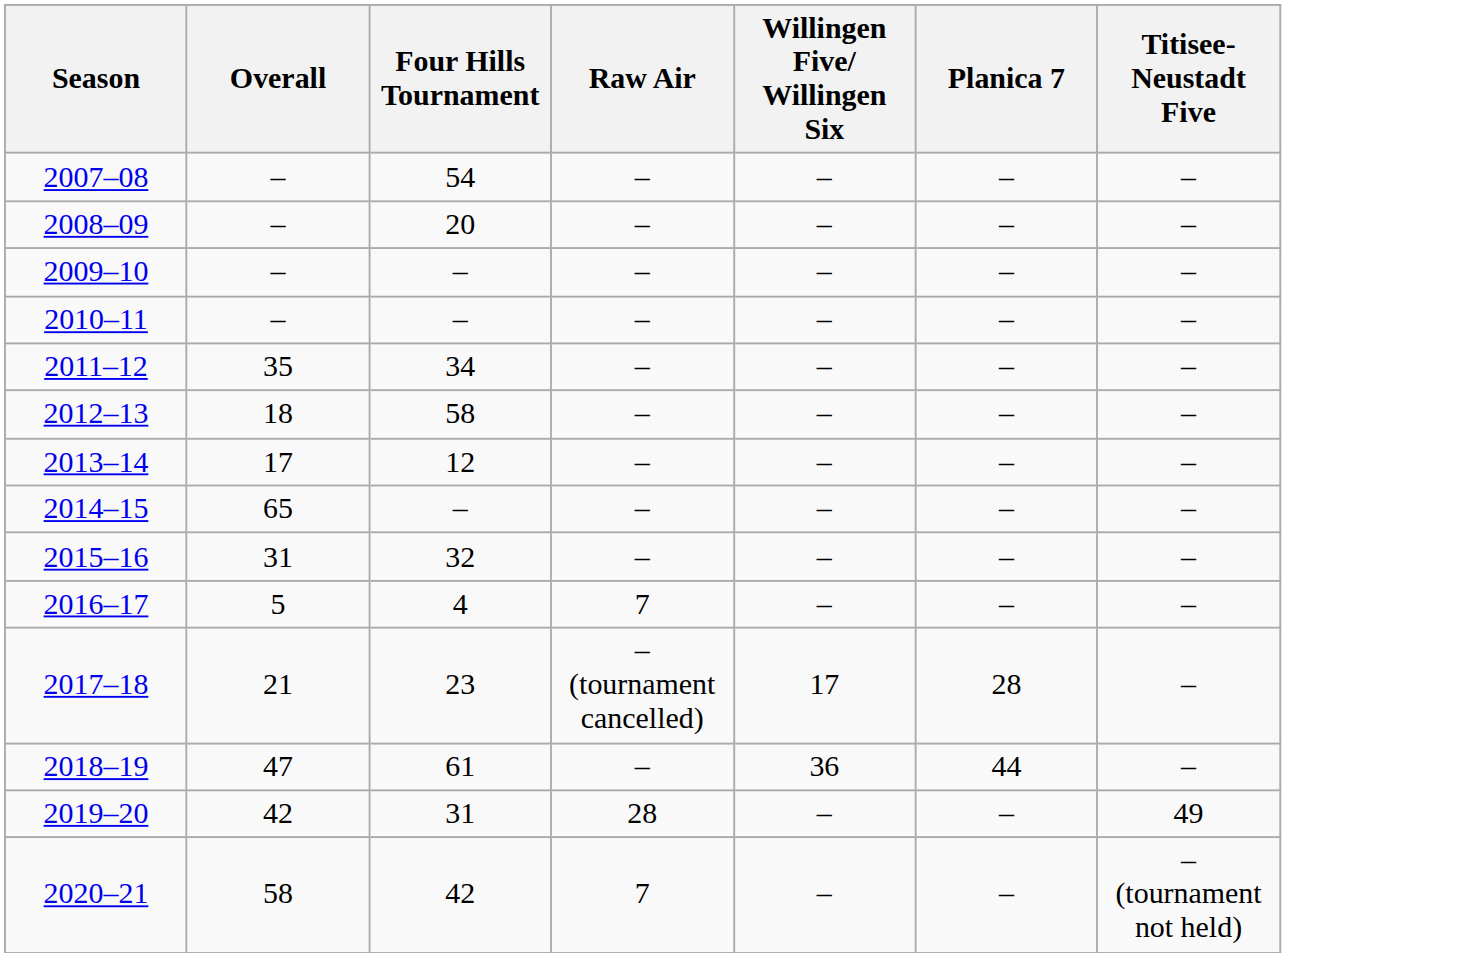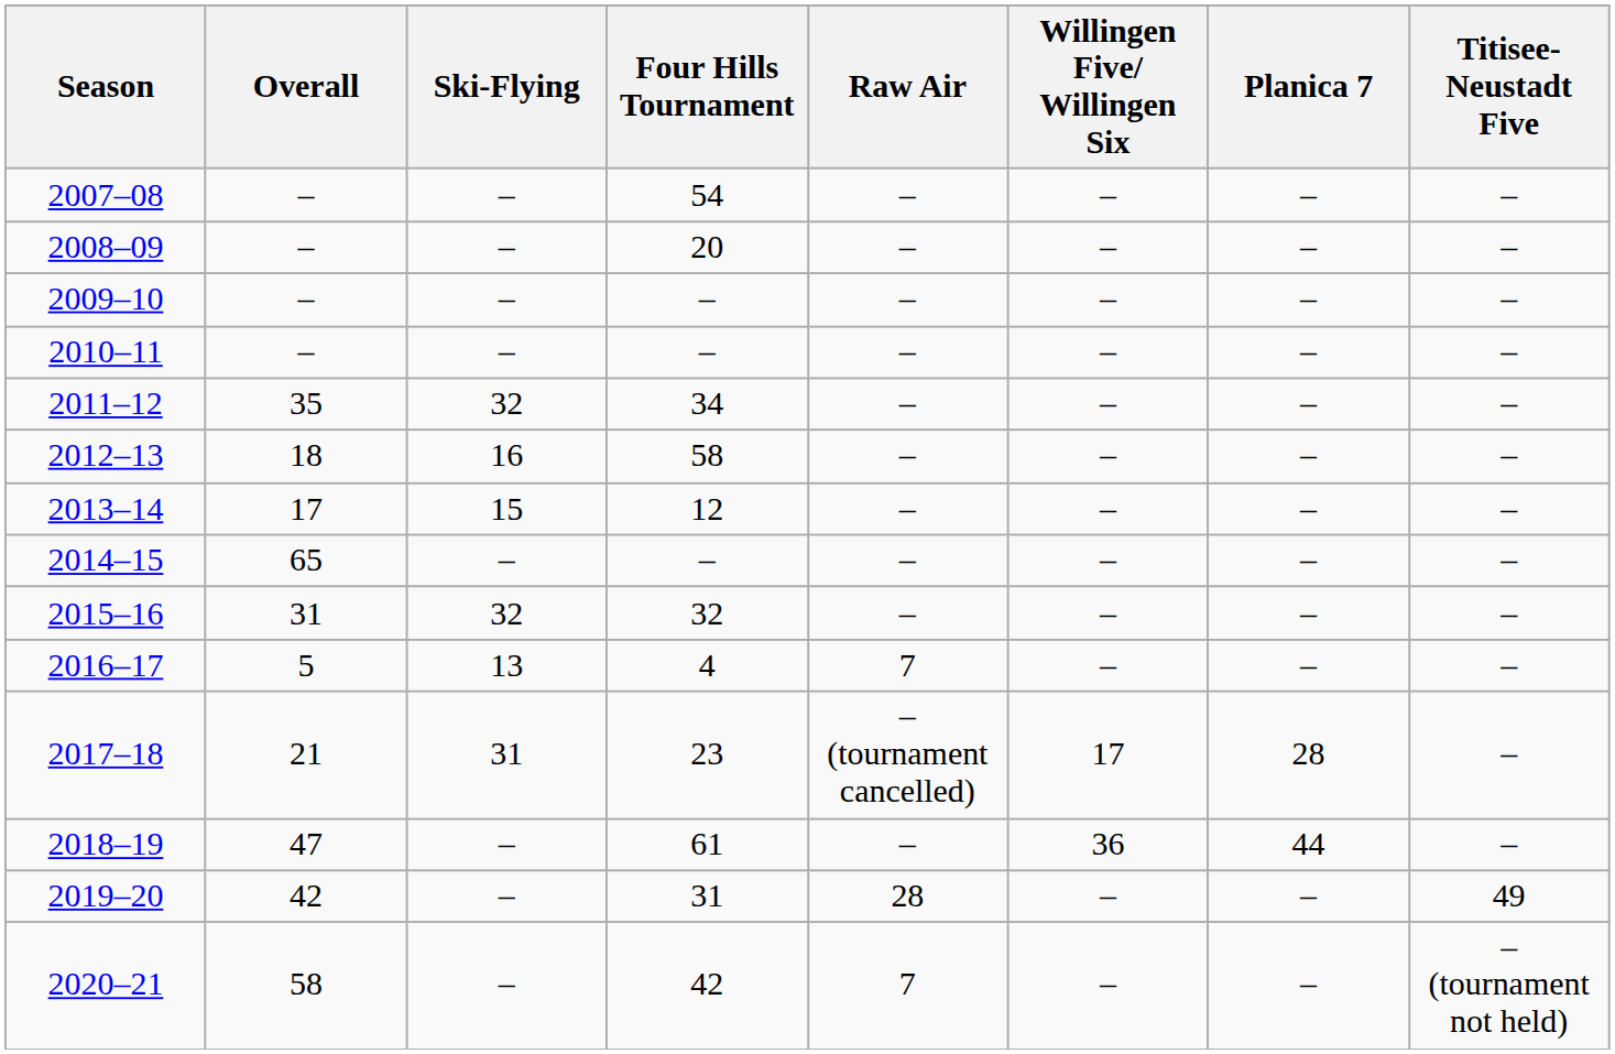+ column: Ski-Flying | – | – | – | – | 32 | 16 | 15 | – | 32 | 13 | 31 | – | – | –
